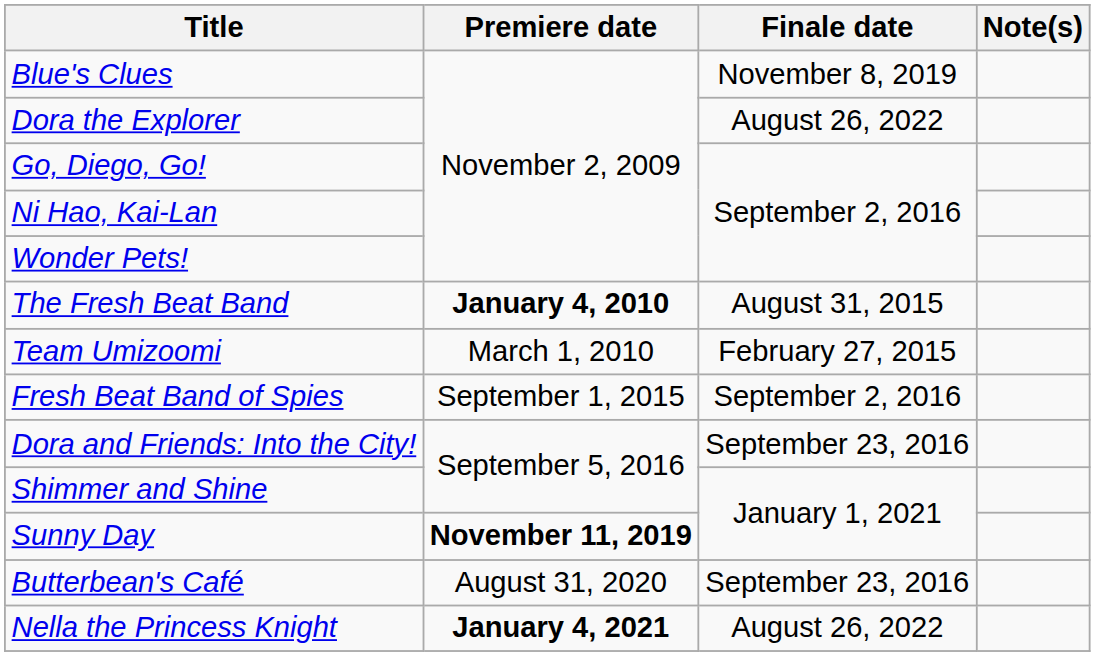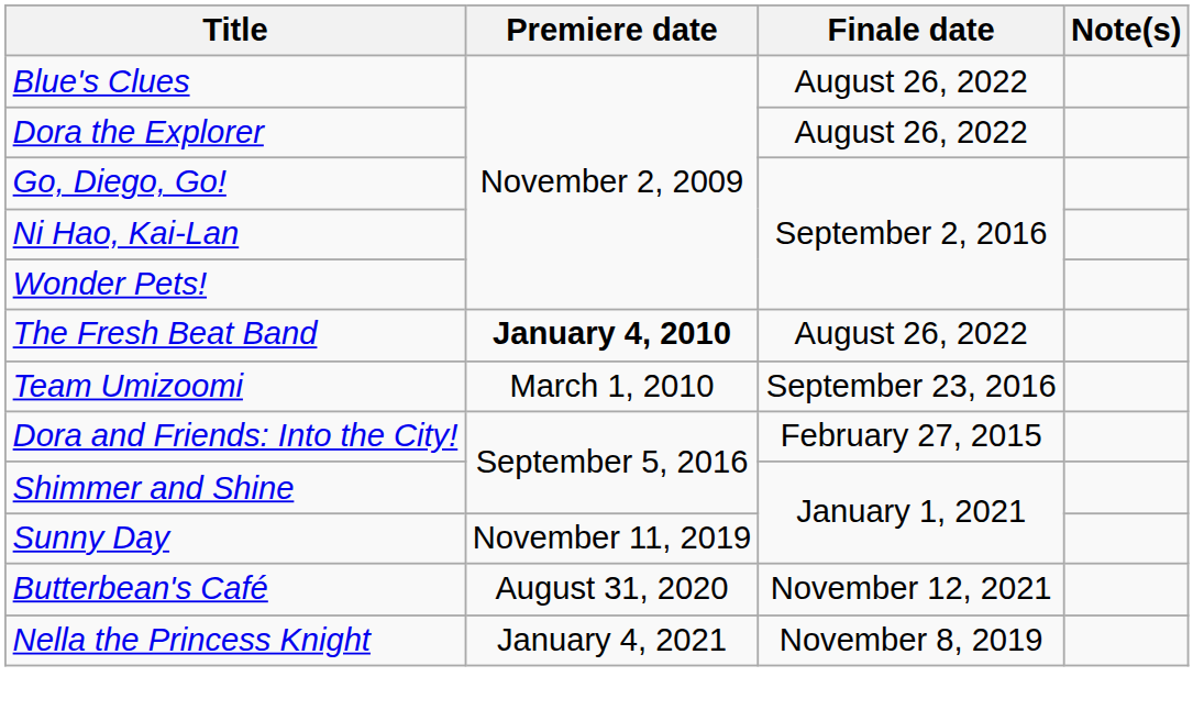Blue's Clues | Finale date: November 8, 2019 -> August 26, 2022
The Fresh Beat Band | Finale date: August 31, 2015 -> August 26, 2022
Team Umizoomi | Finale date: February 27, 2015 -> September 23, 2016
- row: Fresh Beat Band of Spies | September 1, 2015 | September 2, 2016
Dora and Friends: Into the City! | Finale date: September 23, 2016 -> February 27, 2015
Sunny Day | Premiere date: bold -> normal
Butterbean's Café | Finale date: September 23, 2016 -> November 12, 2021
Nella the Princess Knight | Premiere date: bold -> normal
Nella the Princess Knight | Finale date: August 26, 2022 -> November 8, 2019
